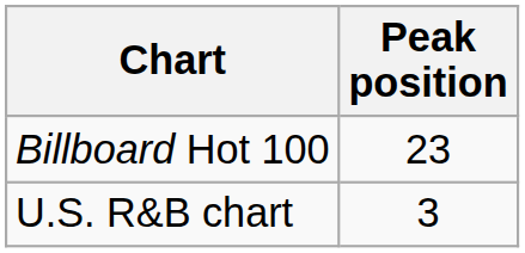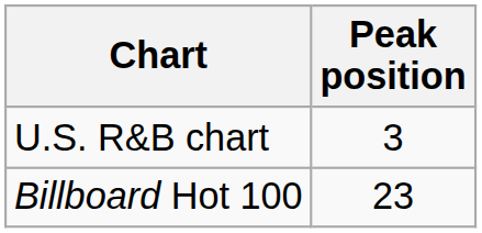rows swapped: U.S. R&B chart <-> Billboard Hot 100
